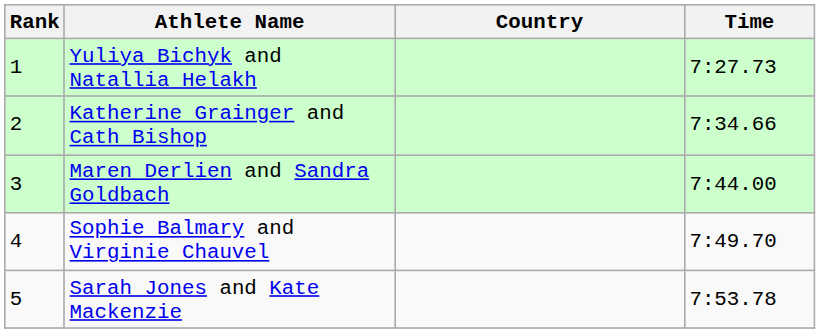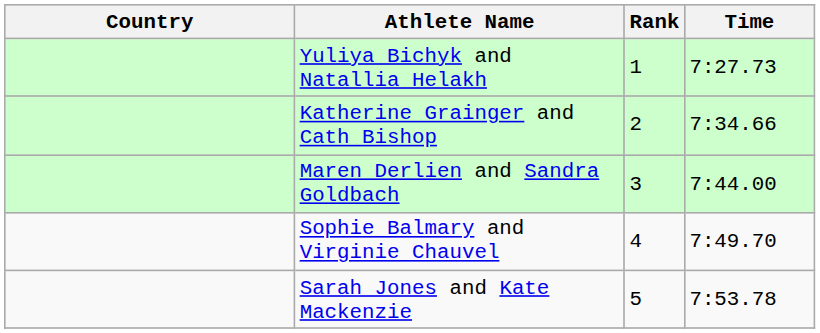columns swapped: Rank <-> Country
